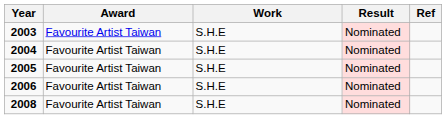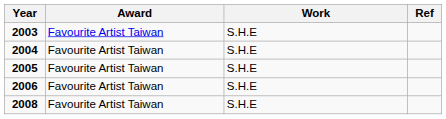- column: Result | Nominated | Nominated | Nominated | Nominated | Nominated
